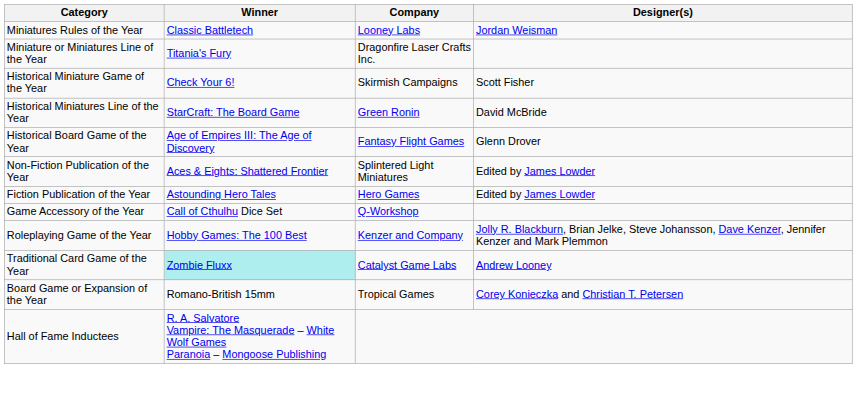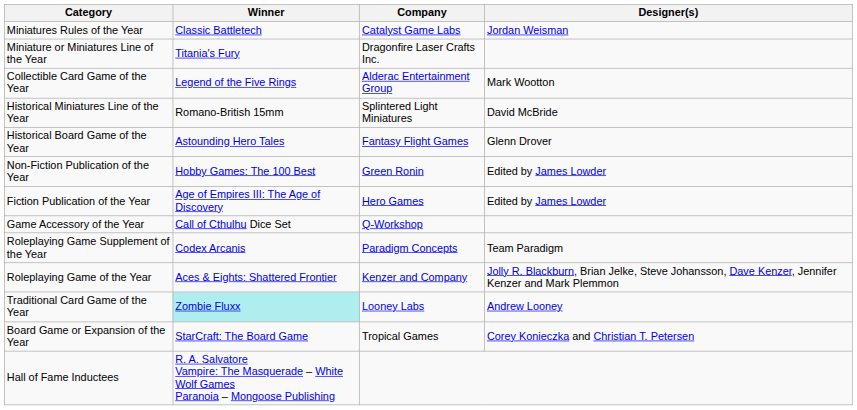Miniatures Rules of the Year | Company: Looney Labs -> Catalyst Game Labs
+ row: Collectible Card Game of the Year | Legend of the Five Rings | Alderac Entertainment Group | Mark Wootton
- row: Historical Miniature Game of the Year | Check Your 6! | Skirmish Campaigns | Scott Fisher
Historical Miniatures Line of the Year | Winner: StarCraft: The Board Game -> Romano-British 15mm
Historical Miniatures Line of the Year | Company: Green Ronin -> Splintered Light Miniatures
Historical Board Game of the Year | Winner: Age of Empires III: The Age of Discovery -> Astounding Hero Tales
Non-Fiction Publication of the Year | Winner: Aces & Eights: Shattered Frontier -> Hobby Games: The 100 Best
Non-Fiction Publication of the Year | Company: Splintered Light Miniatures -> Green Ronin
Fiction Publication of the Year | Winner: Astounding Hero Tales -> Age of Empires III: The Age of Discovery
+ row: Roleplaying Game Supplement of the Year | Codex Arcanis | Paradigm Concepts | Team Paradigm
Roleplaying Game of the Year | Winner: Hobby Games: The 100 Best -> Aces & Eights: Shattered Frontier
Traditional Card Game of the Year | Company: Catalyst Game Labs -> Looney Labs
Board Game or Expansion of the Year | Winner: Romano-British 15mm -> StarCraft: The Board Game
